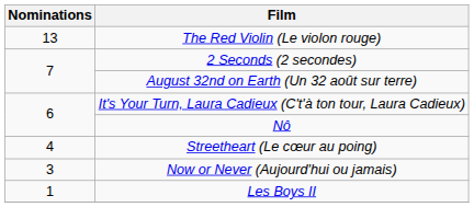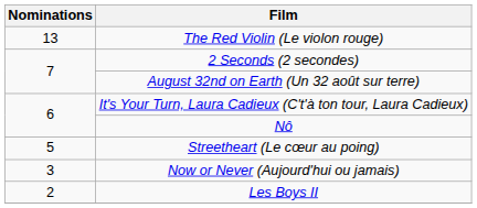Streetheart (Le cœur au poing) | Nominations: 4 -> 5
Les Boys II | Nominations: 1 -> 2
